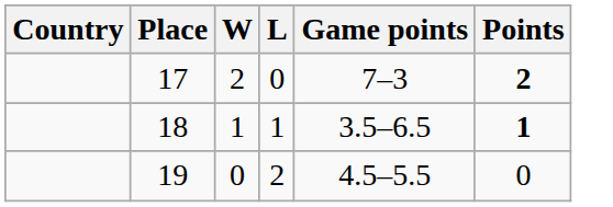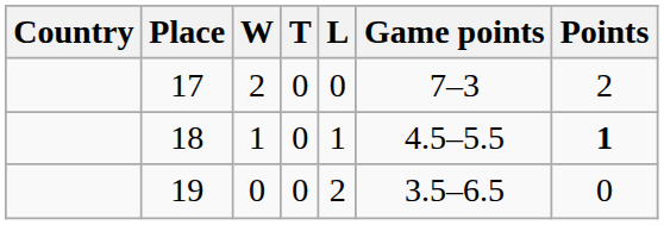+ column: T | 0 | 0 | 0
17 | Points: bold -> normal
18 | Game points: 3.5–6.5 -> 4.5–5.5
19 | Game points: 4.5–5.5 -> 3.5–6.5
